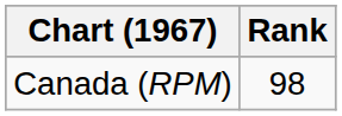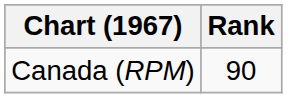Canada (RPM) | Rank: 98 -> 90
